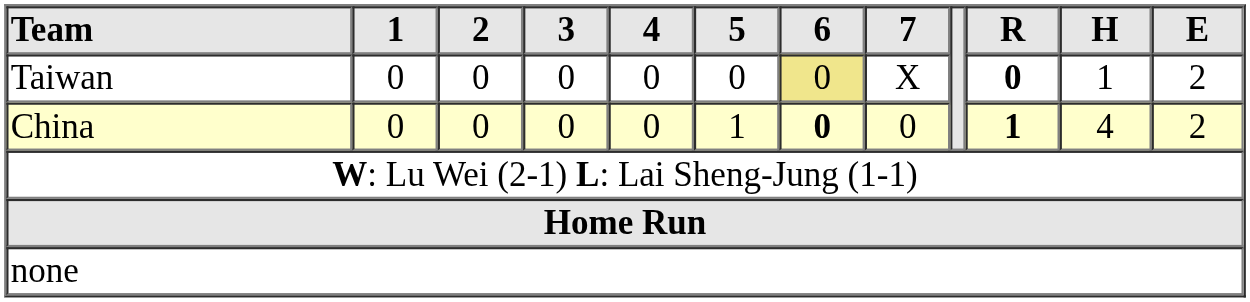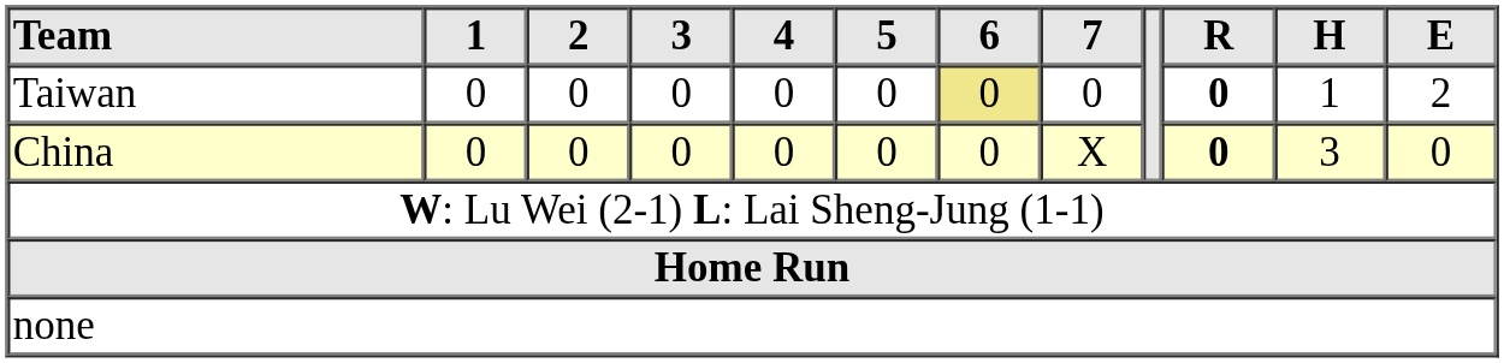Taiwan | 7: X -> 0
China | 5: 1 -> 0
China | 6: bold -> normal
China | 7: 0 -> X
China | R: 1 -> 0
China | H: 4 -> 3
China | E: 2 -> 0
